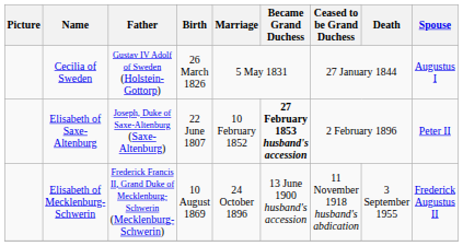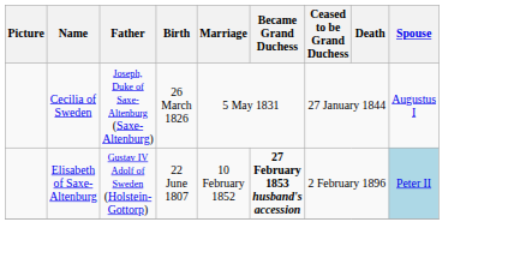Cecilia of Sweden | Father: Gustav IV Adolf of Sweden (Holstein-Gottorp) -> Joseph, Duke of Saxe-Altenburg (Saxe-Altenburg)
Elisabeth of Saxe-Altenburg | Father: Joseph, Duke of Saxe-Altenburg (Saxe-Altenburg) -> Gustav IV Adolf of Sweden (Holstein-Gottorp)
Elisabeth of Saxe-Altenburg | Spouse: no background -> lightblue background
- row: Elisabeth of Mecklenburg-Schwerin | Frederick Francis II, Grand Duke of Mecklenburg-Schwerin (Mecklenburg-Schwerin) | 10 August 1869 | 24 October 1896 | 13 June 1900 husband's accession | 11 November 1918 husband's abdication | 3 September 1955 | Frederick Augustus II
